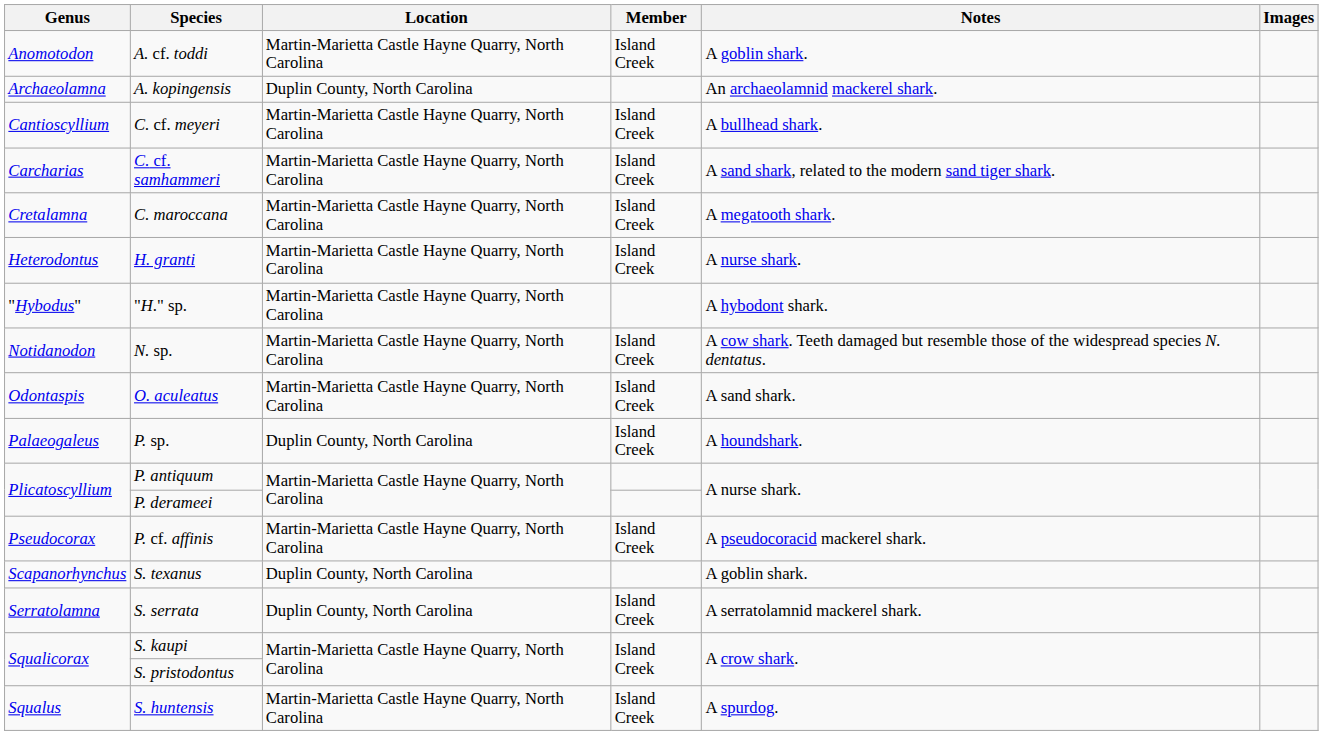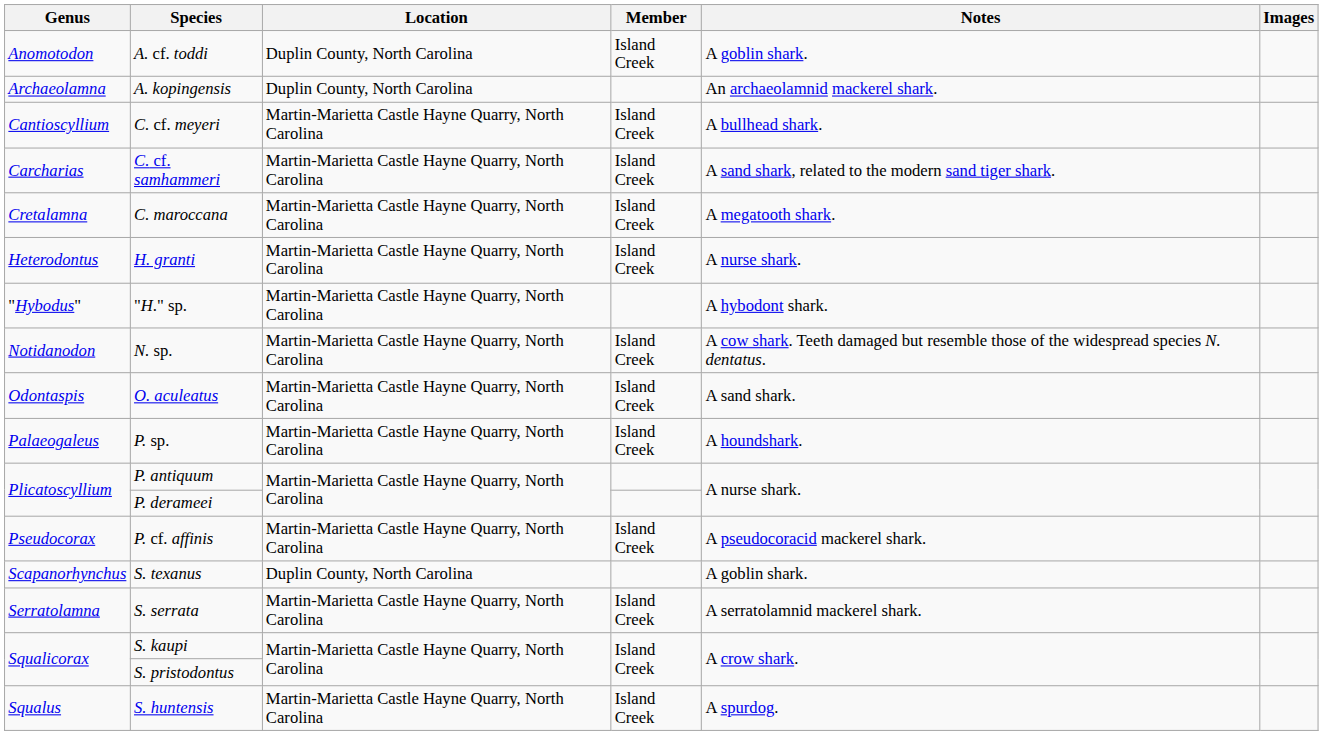A. cf. toddi | Location: Martin-Marietta Castle Hayne Quarry, North Carolina -> Duplin County, North Carolina
P. sp. | Location: Duplin County, North Carolina -> Martin-Marietta Castle Hayne Quarry, North Carolina
S. serrata | Location: Duplin County, North Carolina -> Martin-Marietta Castle Hayne Quarry, North Carolina
